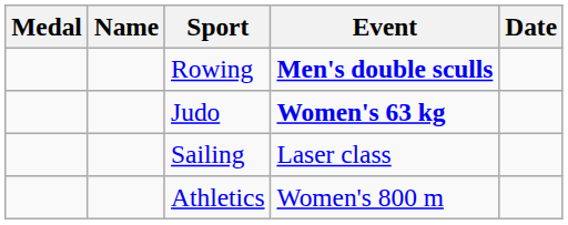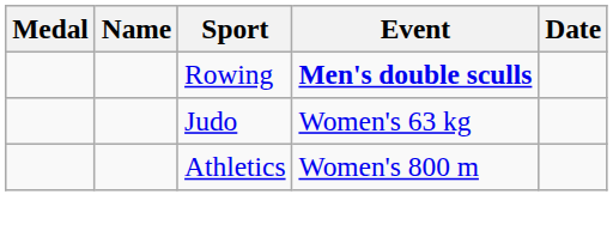Judo | Event: bold -> normal
- row: Sailing | Laser class
